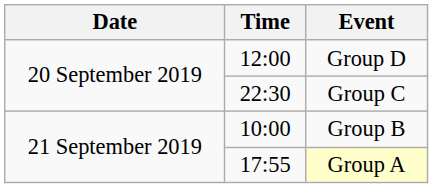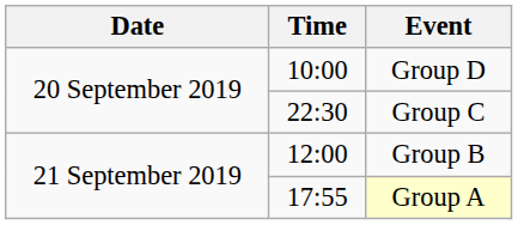Group D | Time: 12:00 -> 10:00
Group B | Time: 10:00 -> 12:00
